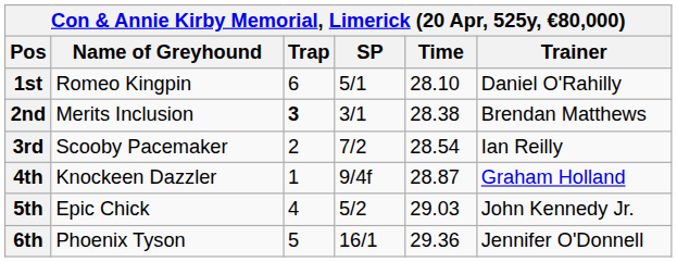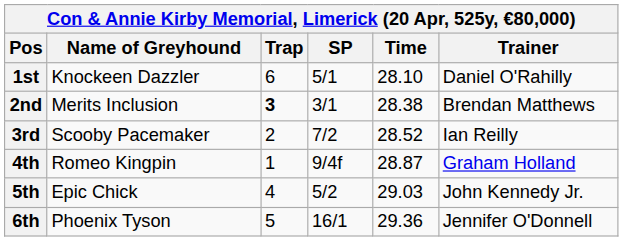1st | Name of Greyhound: Romeo Kingpin -> Knockeen Dazzler
3rd | Time: 28.54 -> 28.52
4th | Name of Greyhound: Knockeen Dazzler -> Romeo Kingpin
